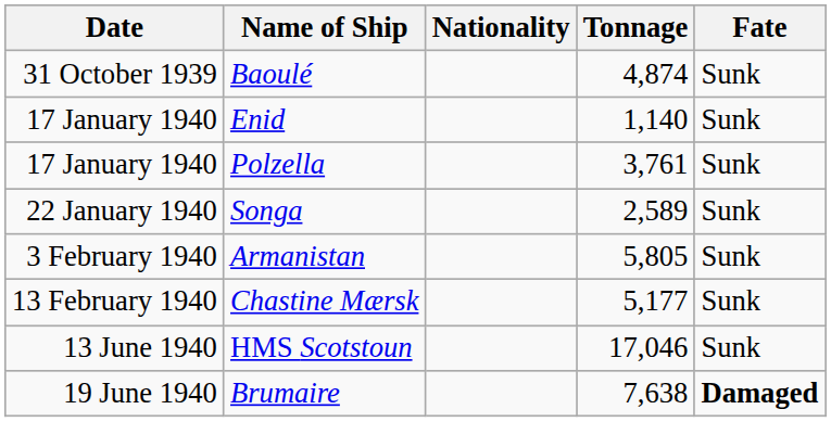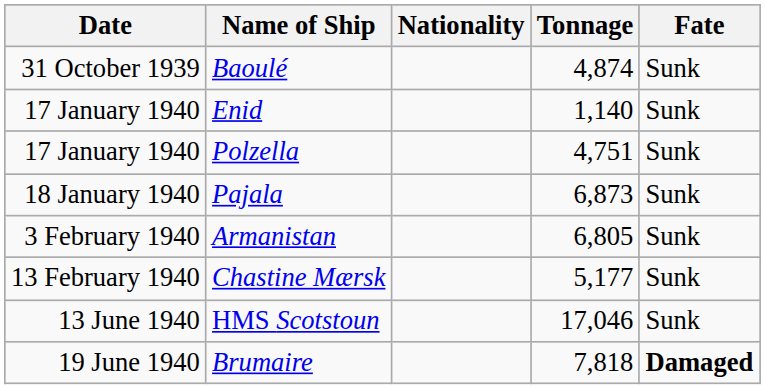Polzella | Tonnage: 3,761 -> 4,751
+ row: 18 January 1940 | Pajala | 6,873 | Sunk
- row: 22 January 1940 | Songa | 2,589 | Sunk
Armanistan | Tonnage: 5,805 -> 6,805
Brumaire | Tonnage: 7,638 -> 7,818
